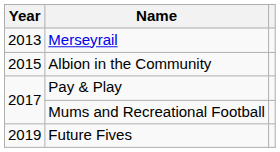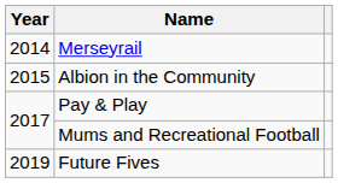Merseyrail | Year: 2013 -> 2014
